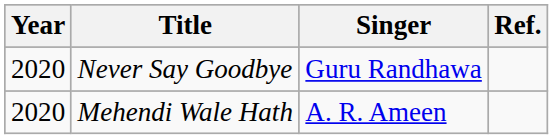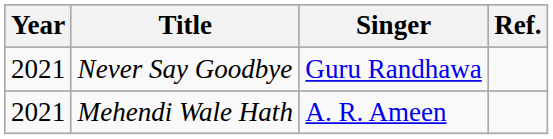Never Say Goodbye | Year: 2020 -> 2021
Mehendi Wale Hath | Year: 2020 -> 2021
